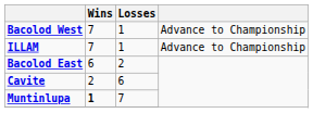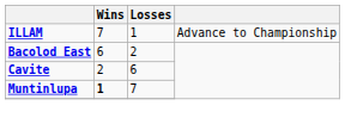- row: Bacolod West | 7 | 1 | Advance to Championship
